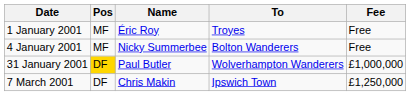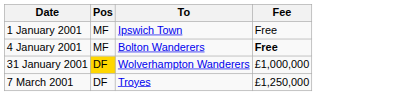- column: Name | Éric Roy | Nicky Summerbee | Paul Butler | Chris Makin
1 January 2001 | To: Troyes -> Ipswich Town
4 January 2001 | Fee: normal -> bold
7 March 2001 | To: Ipswich Town -> Troyes
